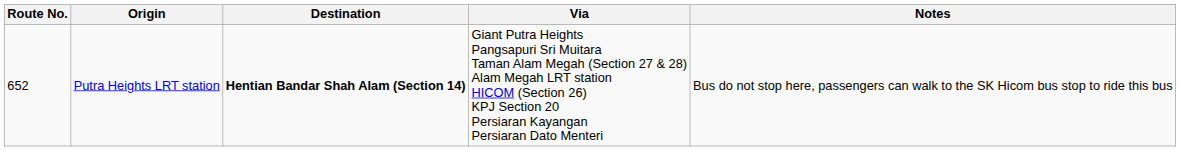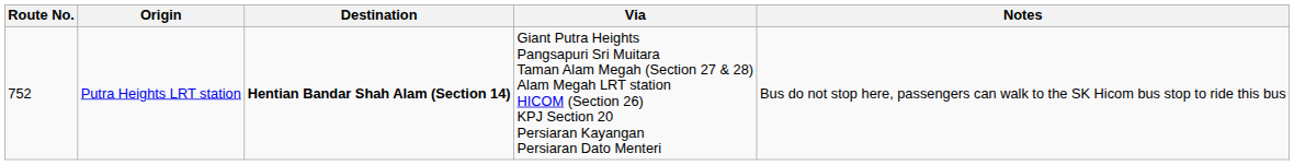Putra Heights LRT station | Route No.: 652 -> 752
